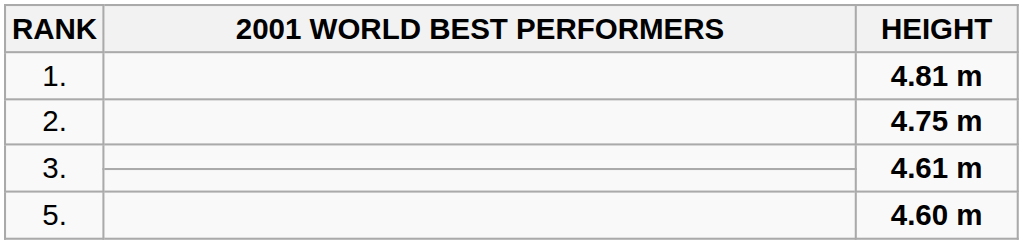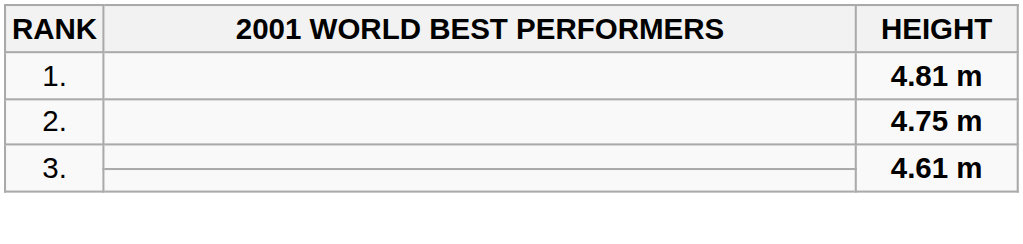- row: 5. | 4.60 m
